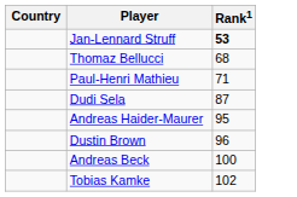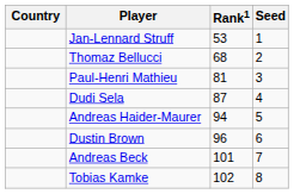+ column: Seed | 1 | 2 | 3 | 4 | 5 | 6 | 7 | 8
Jan-Lennard Struff | Rank1: bold -> normal
Paul-Henri Mathieu | Rank1: 71 -> 81
Andreas Haider-Maurer | Rank1: 95 -> 94
Andreas Beck | Rank1: 100 -> 101
